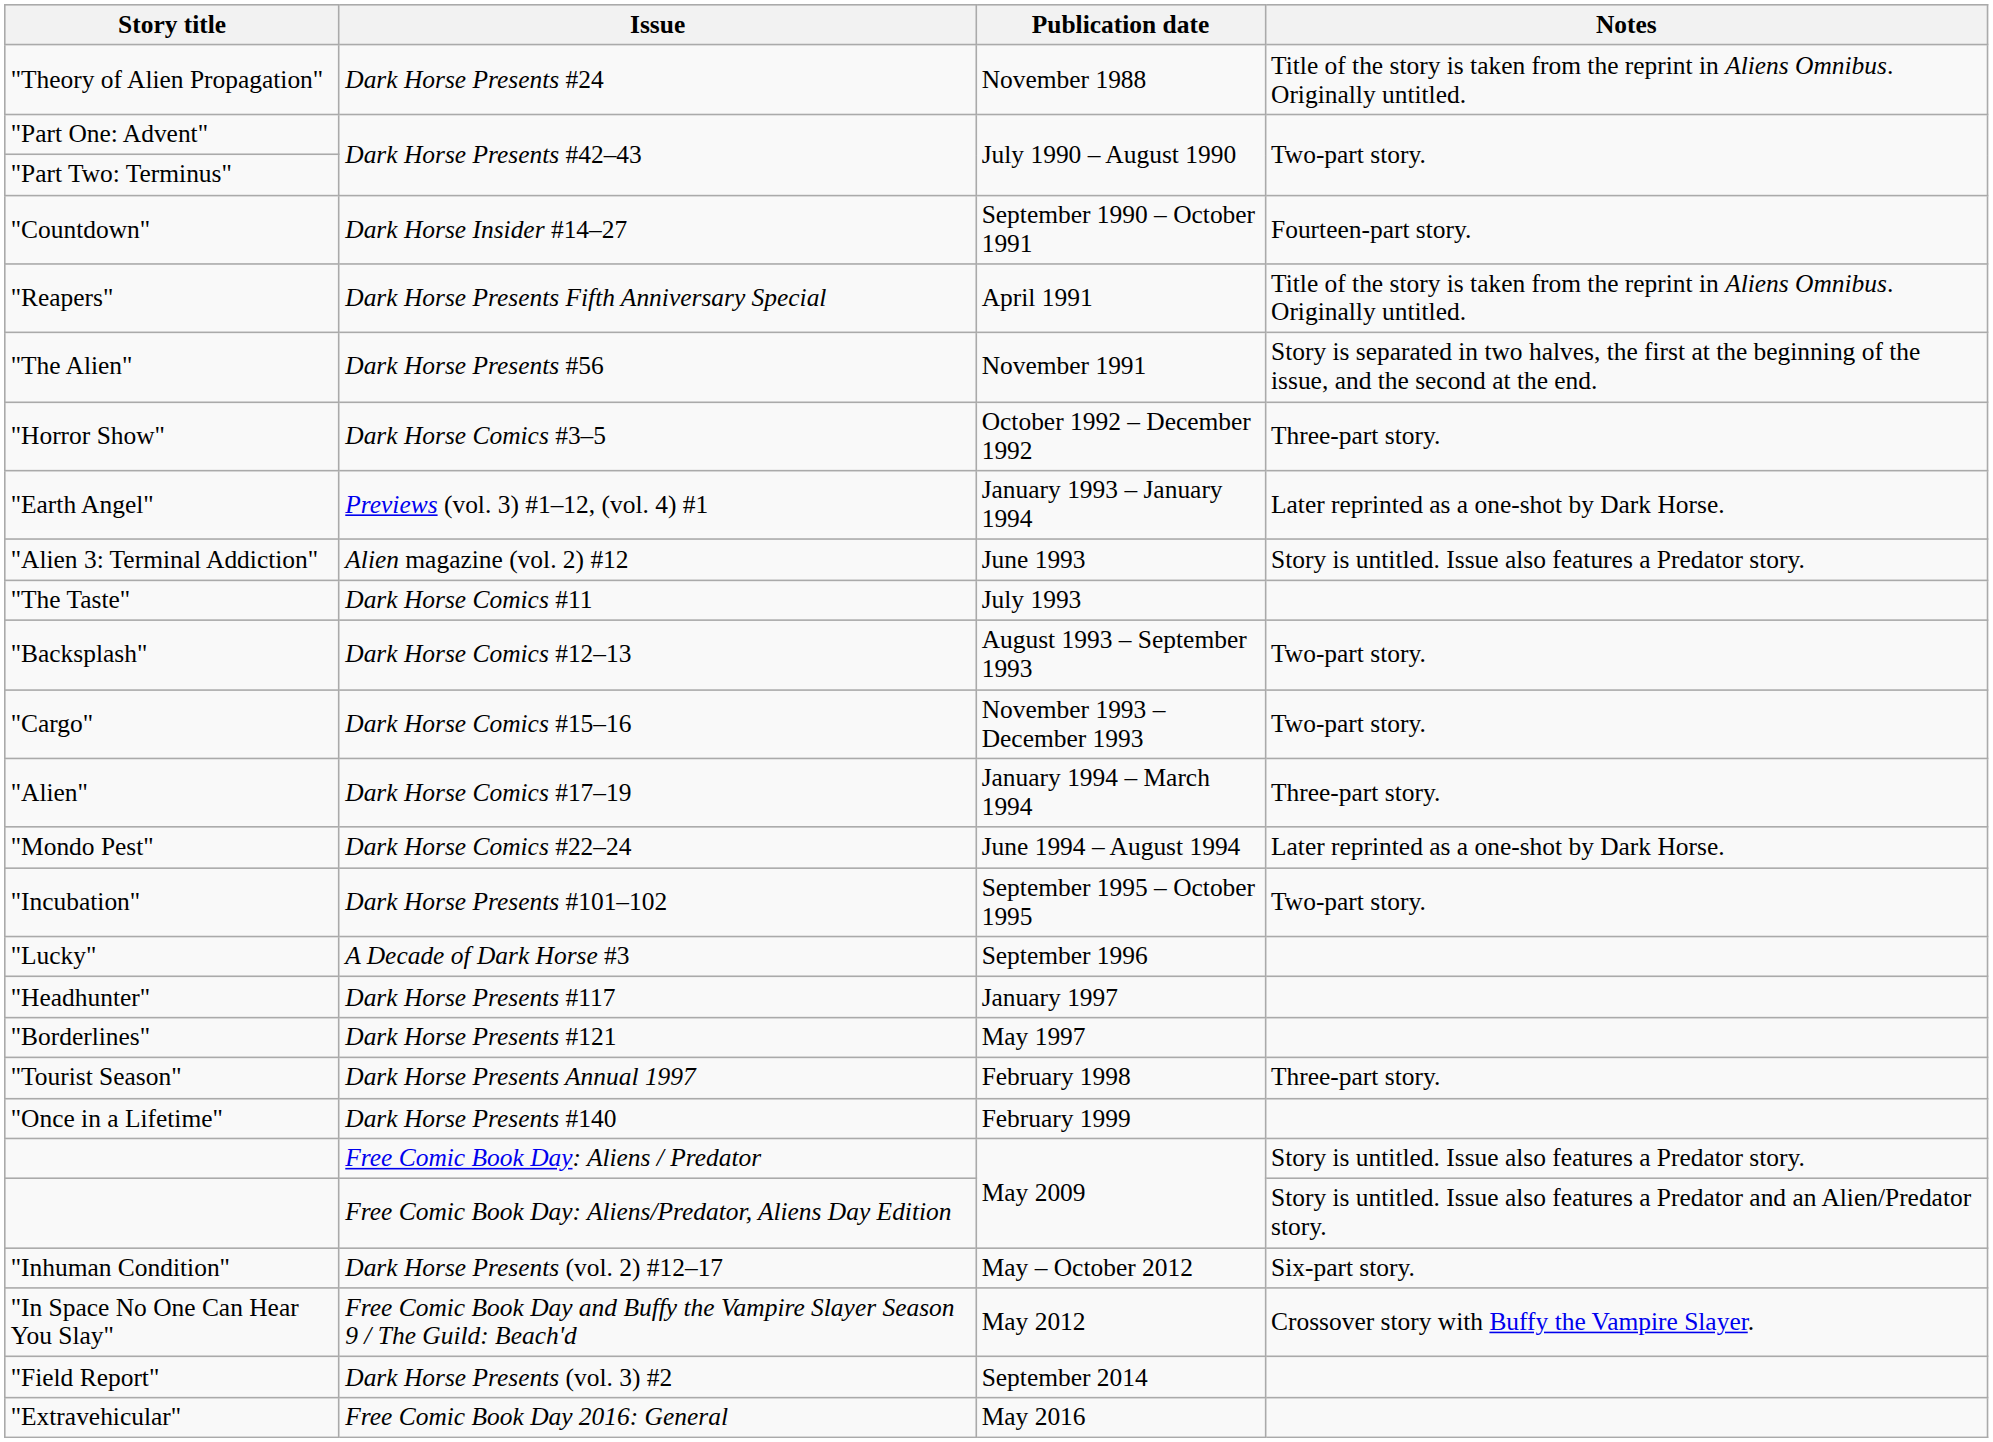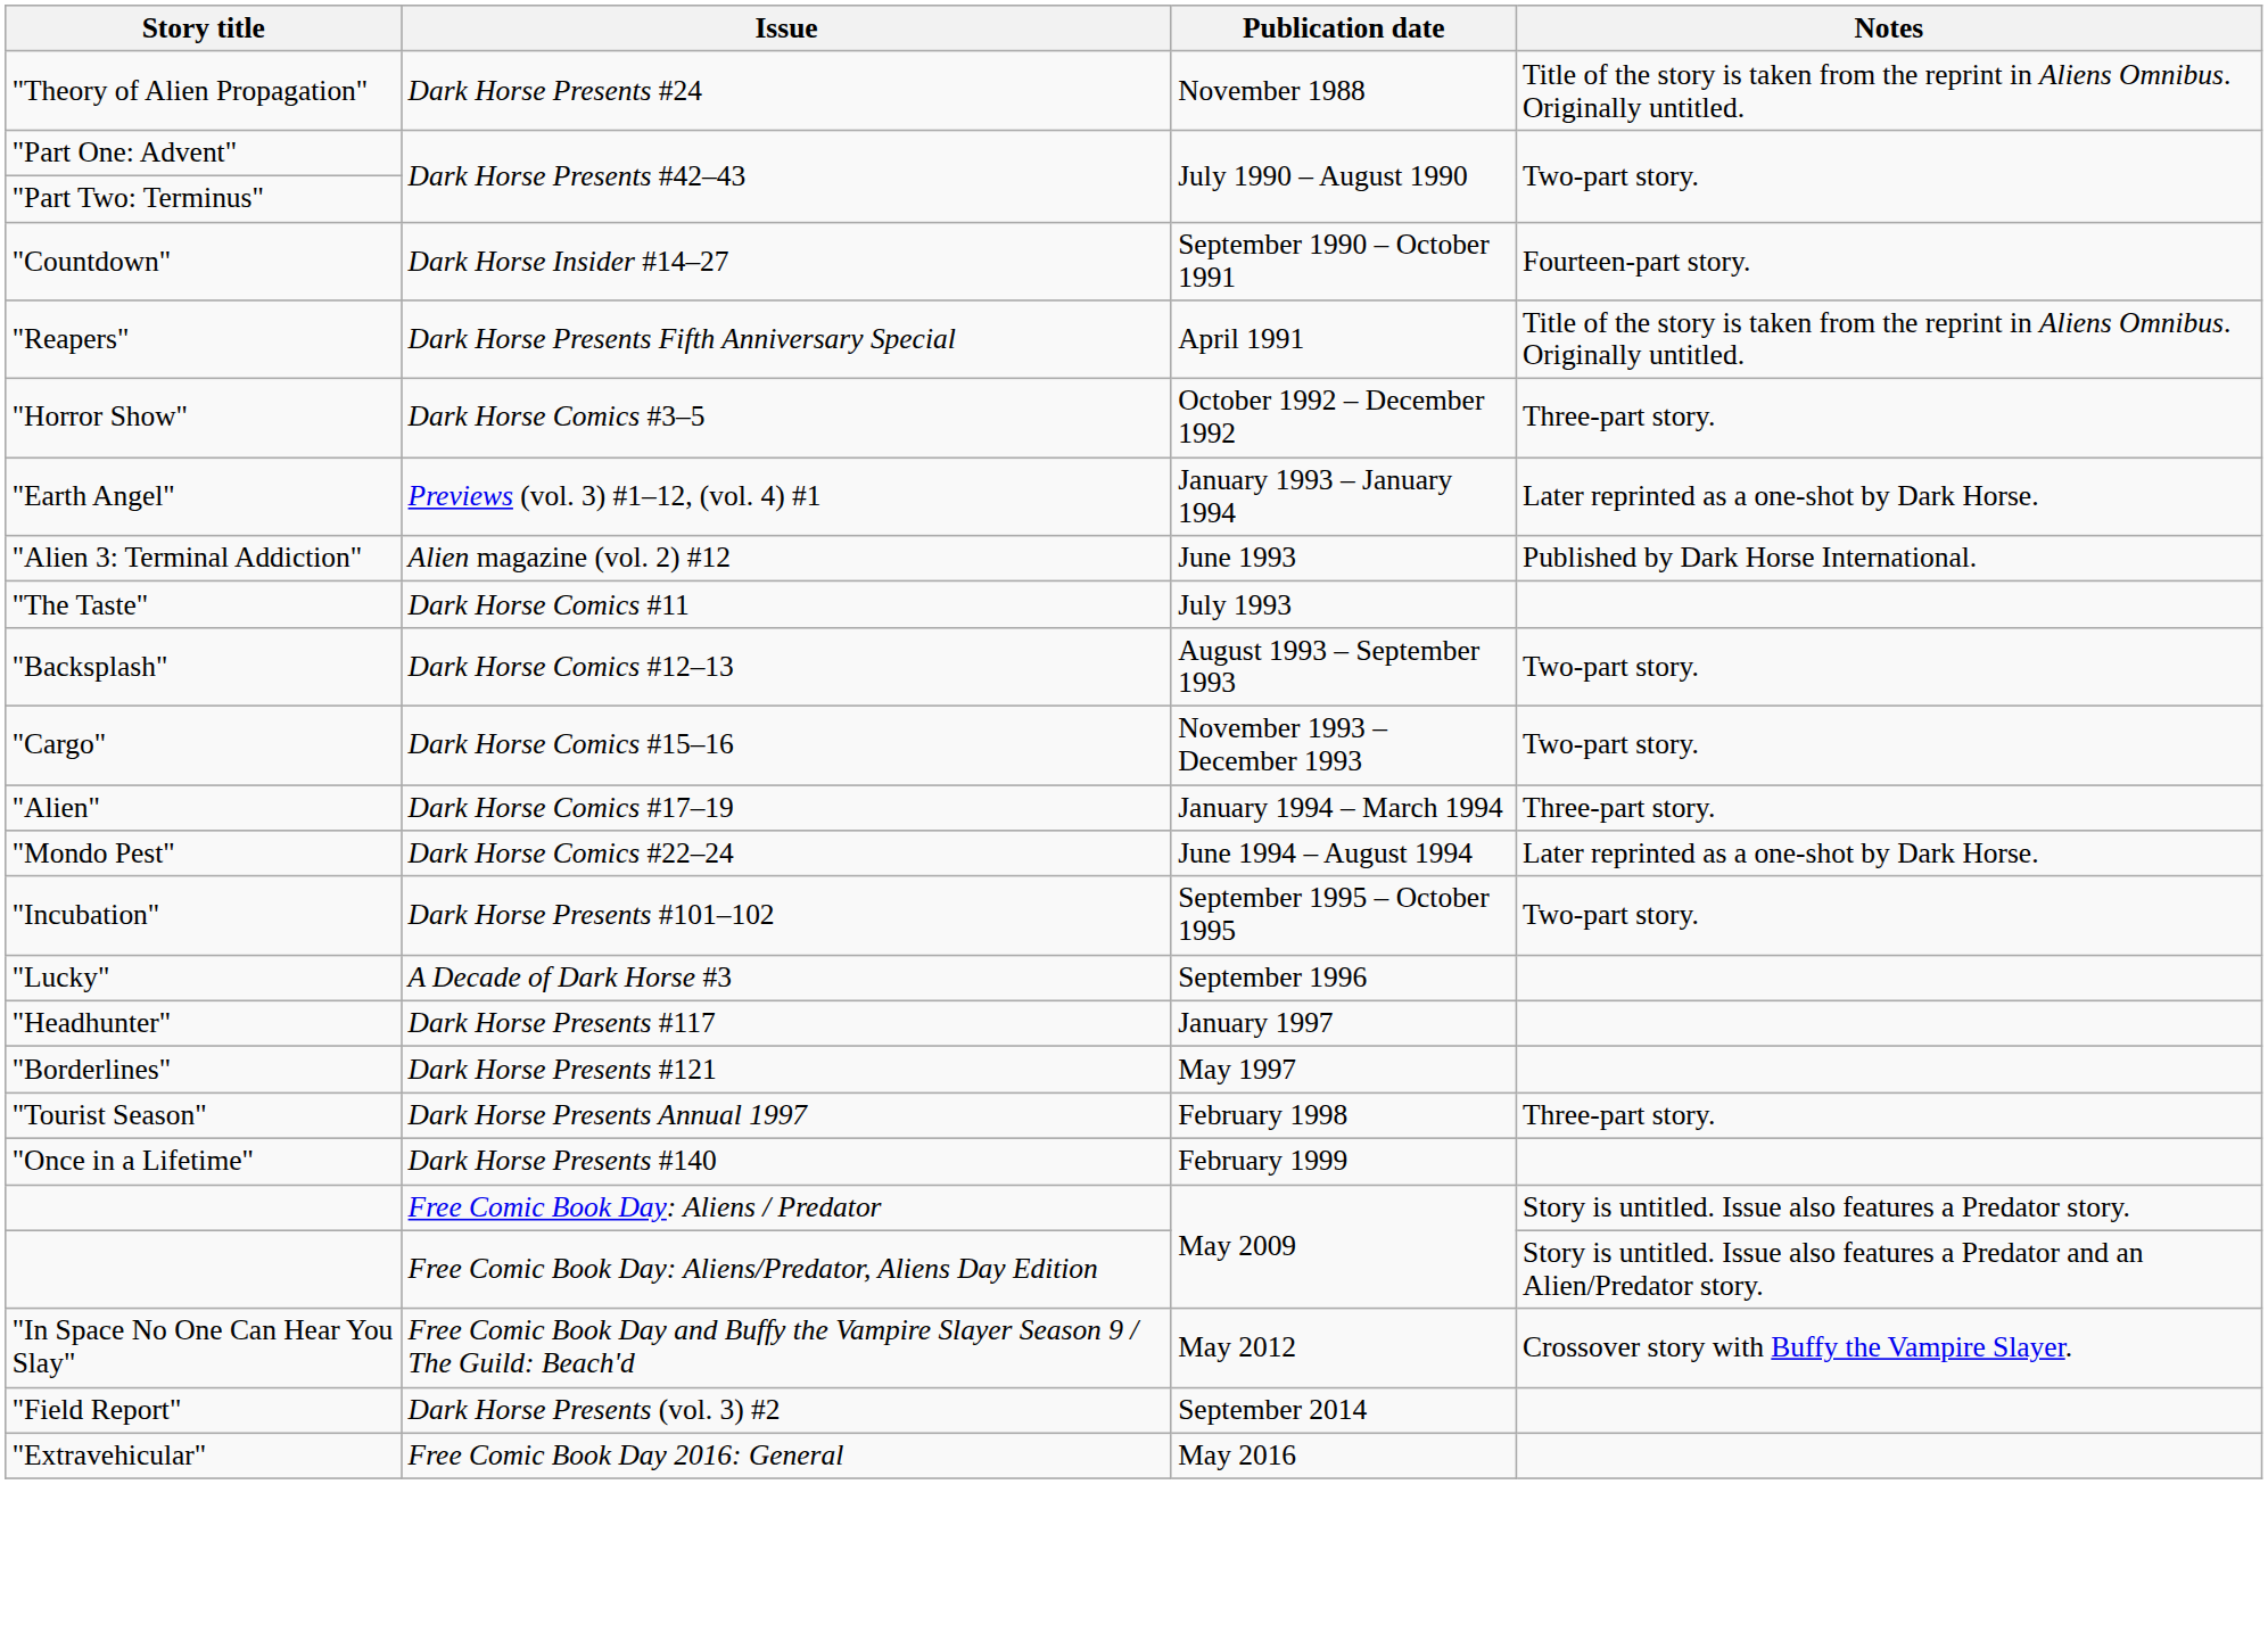- row: "The Alien" | Dark Horse Presents #56 | November 1991 | Story is separated in two halves, the first at the beginning of the issue, and the second at the end.
"Alien 3: Terminal Addiction" | Notes: Story is untitled. Issue also features a Predator story. -> Published by Dark Horse International.
- row: "Inhuman Condition" | Dark Horse Presents (vol. 2) #12–17 | May – October 2012 | Six-part story.
